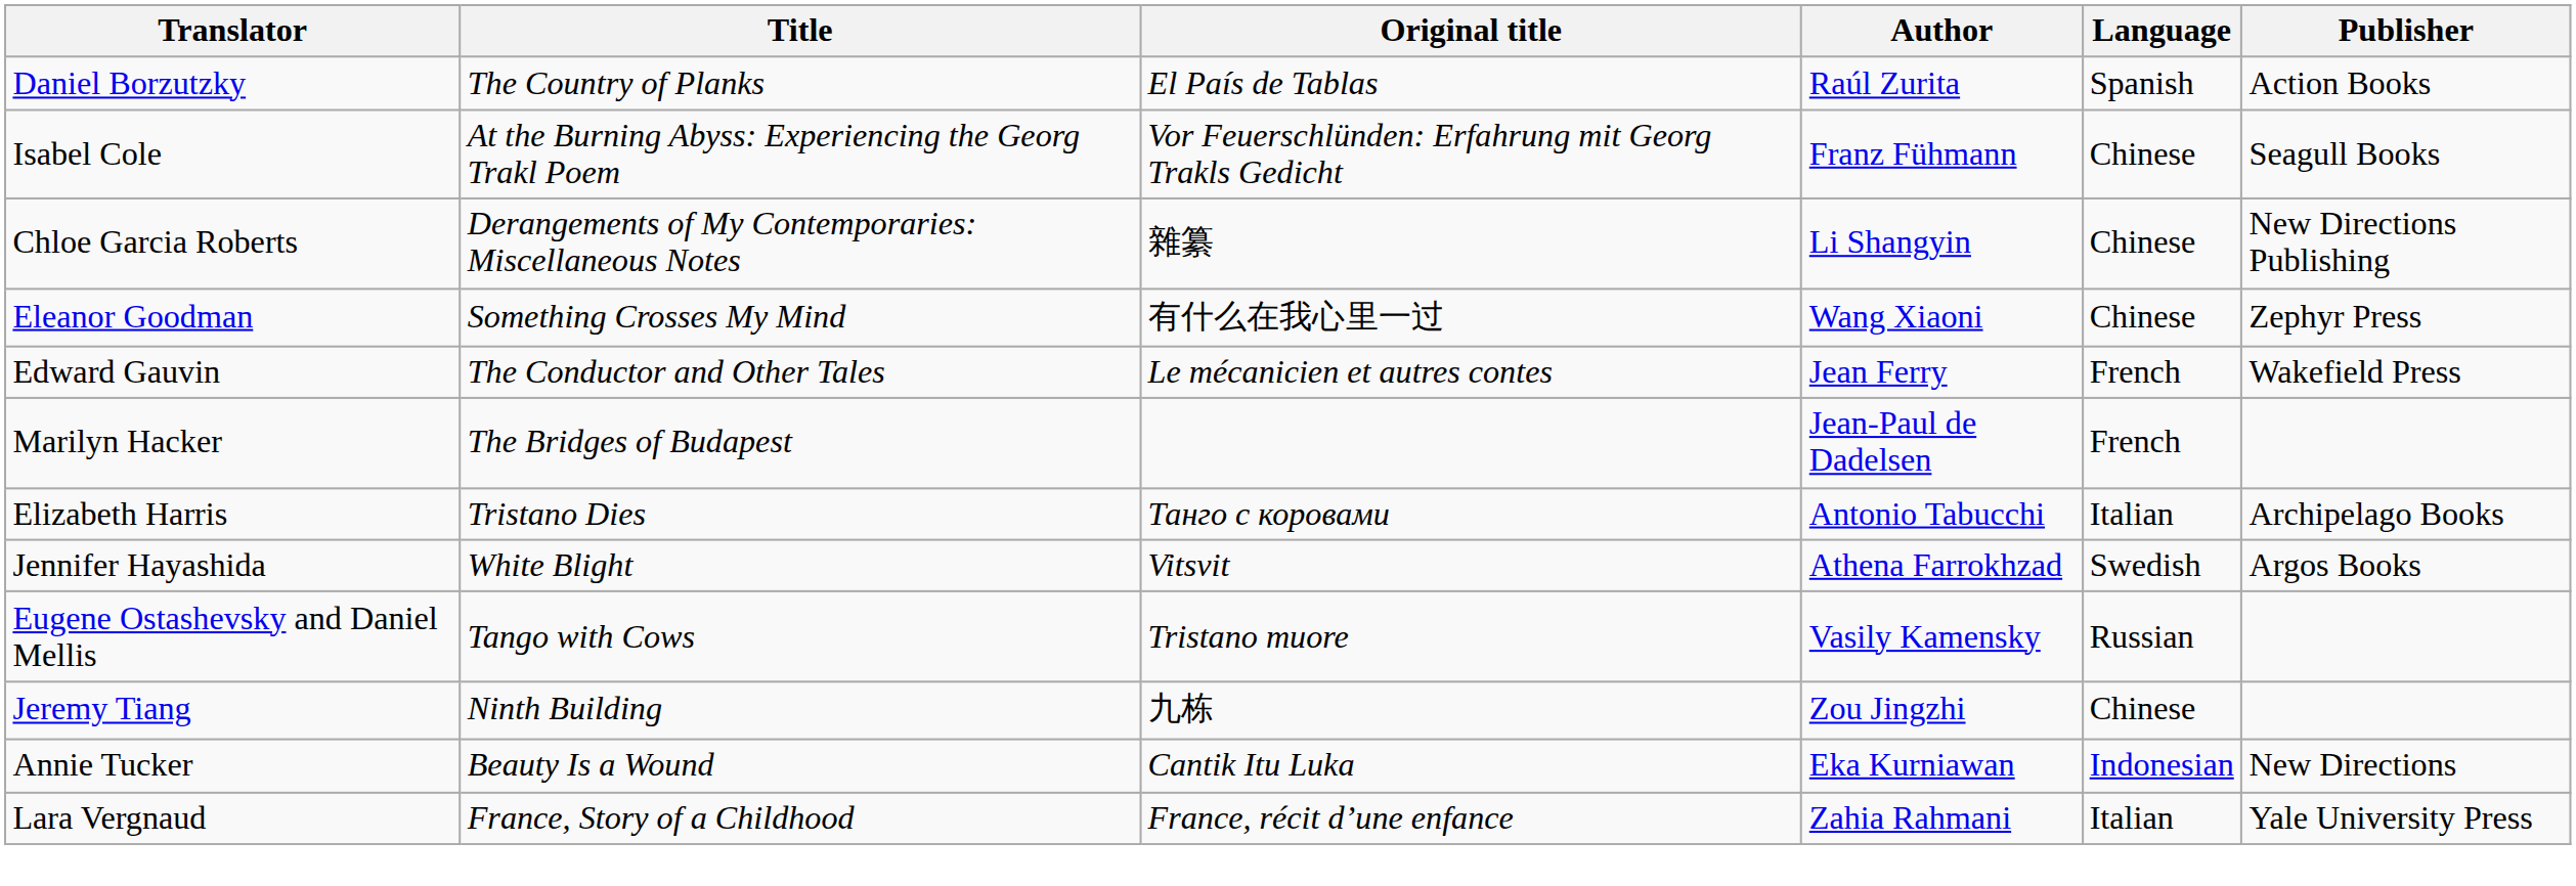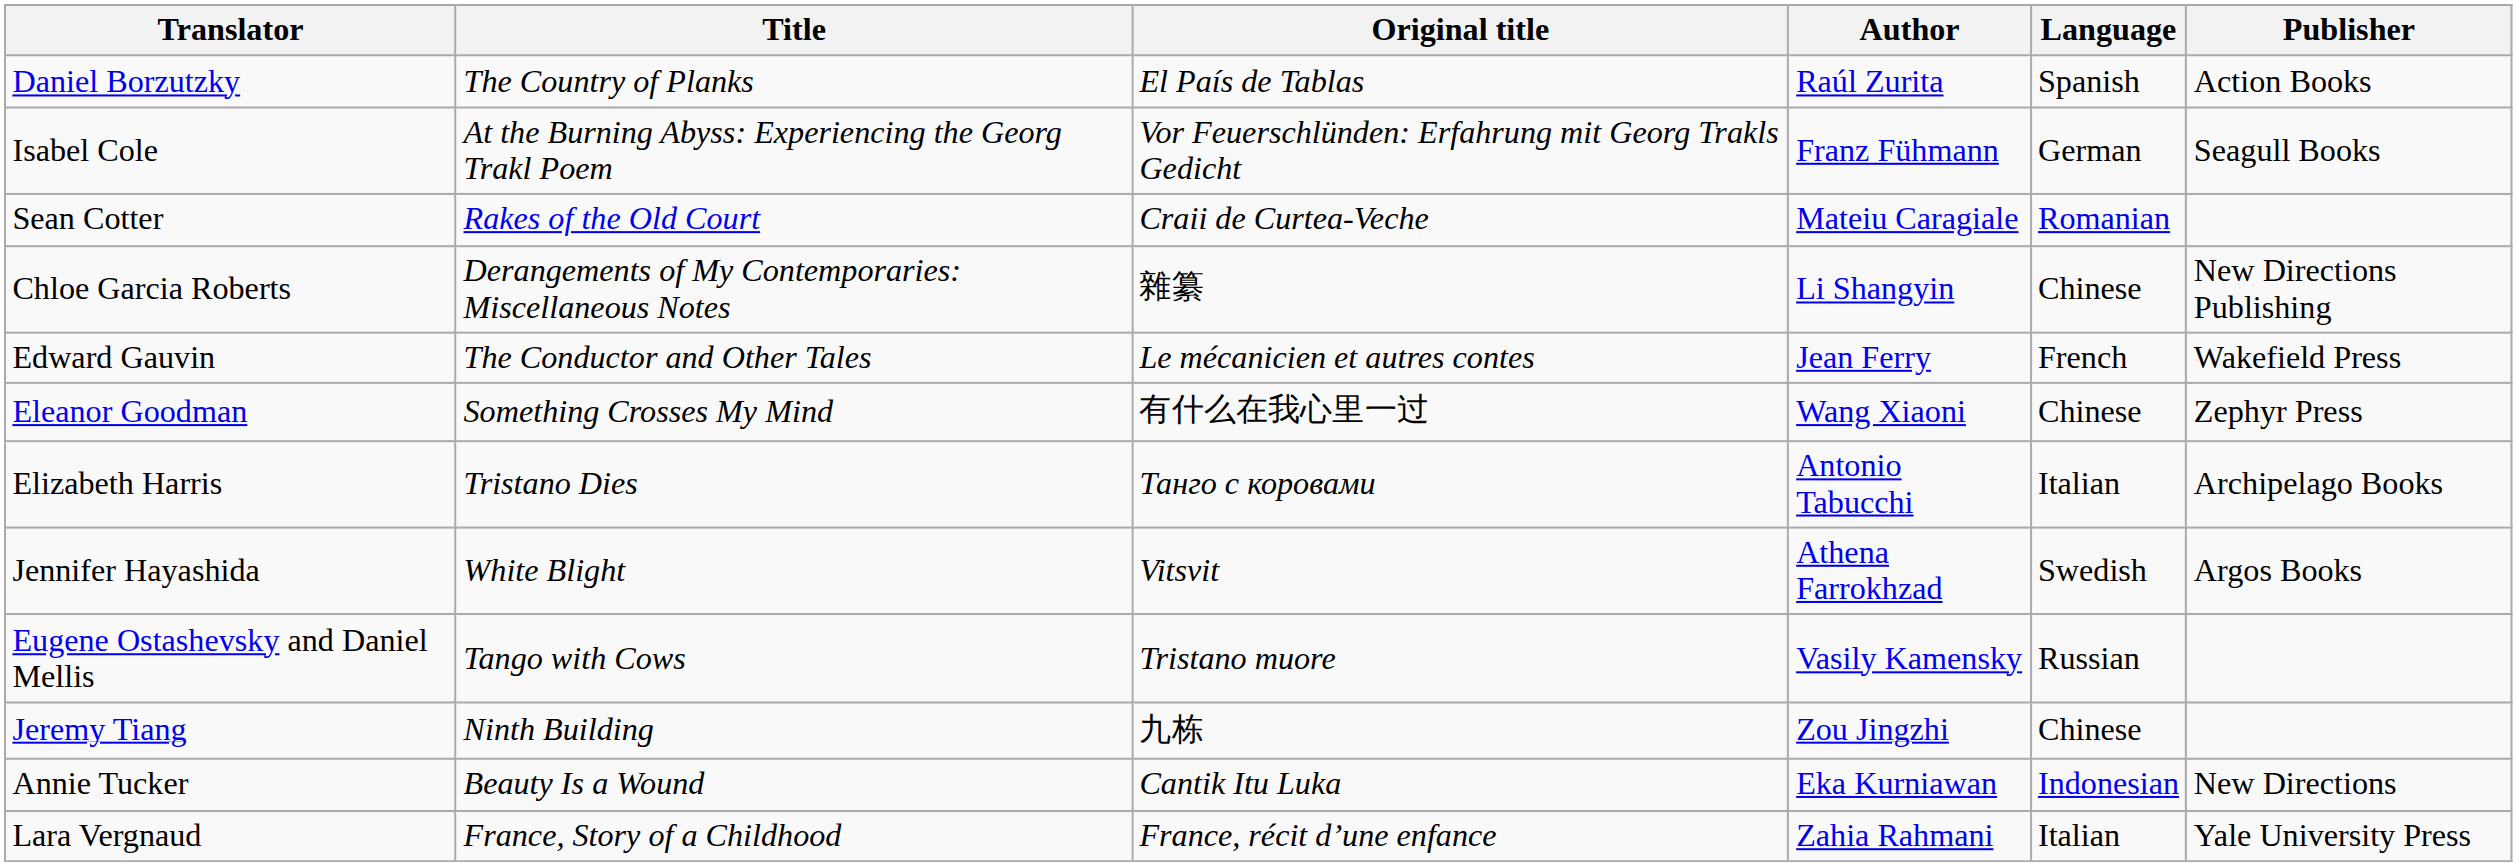Isabel Cole | Language: Chinese -> German
+ row: Sean Cotter | Rakes of the Old Court | Craii de Curtea-Veche | Mateiu Caragiale | Romanian
rows swapped: Edward Gauvin <-> Eleanor Goodman
- row: Marilyn Hacker | The Bridges of Budapest | Jean-Paul de Dadelsen | French
